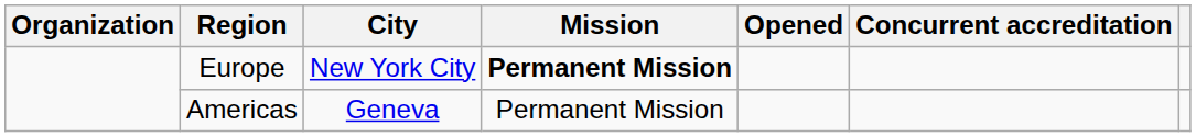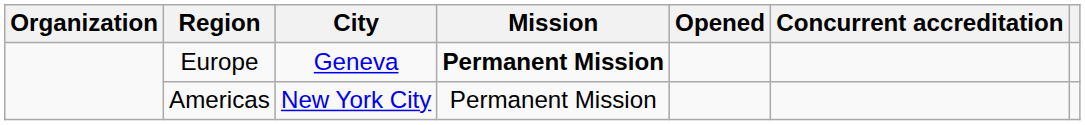Europe | City: New York City -> Geneva
Americas | City: Geneva -> New York City
